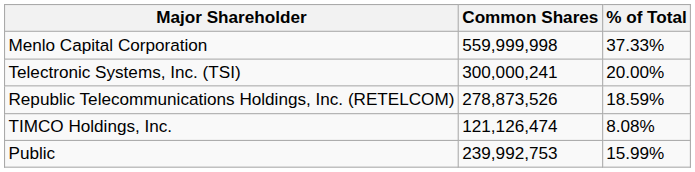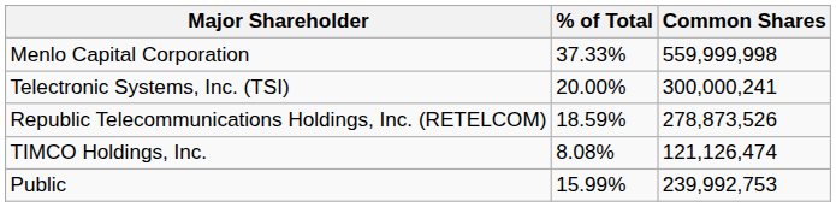columns swapped: % of Total <-> Common Shares
